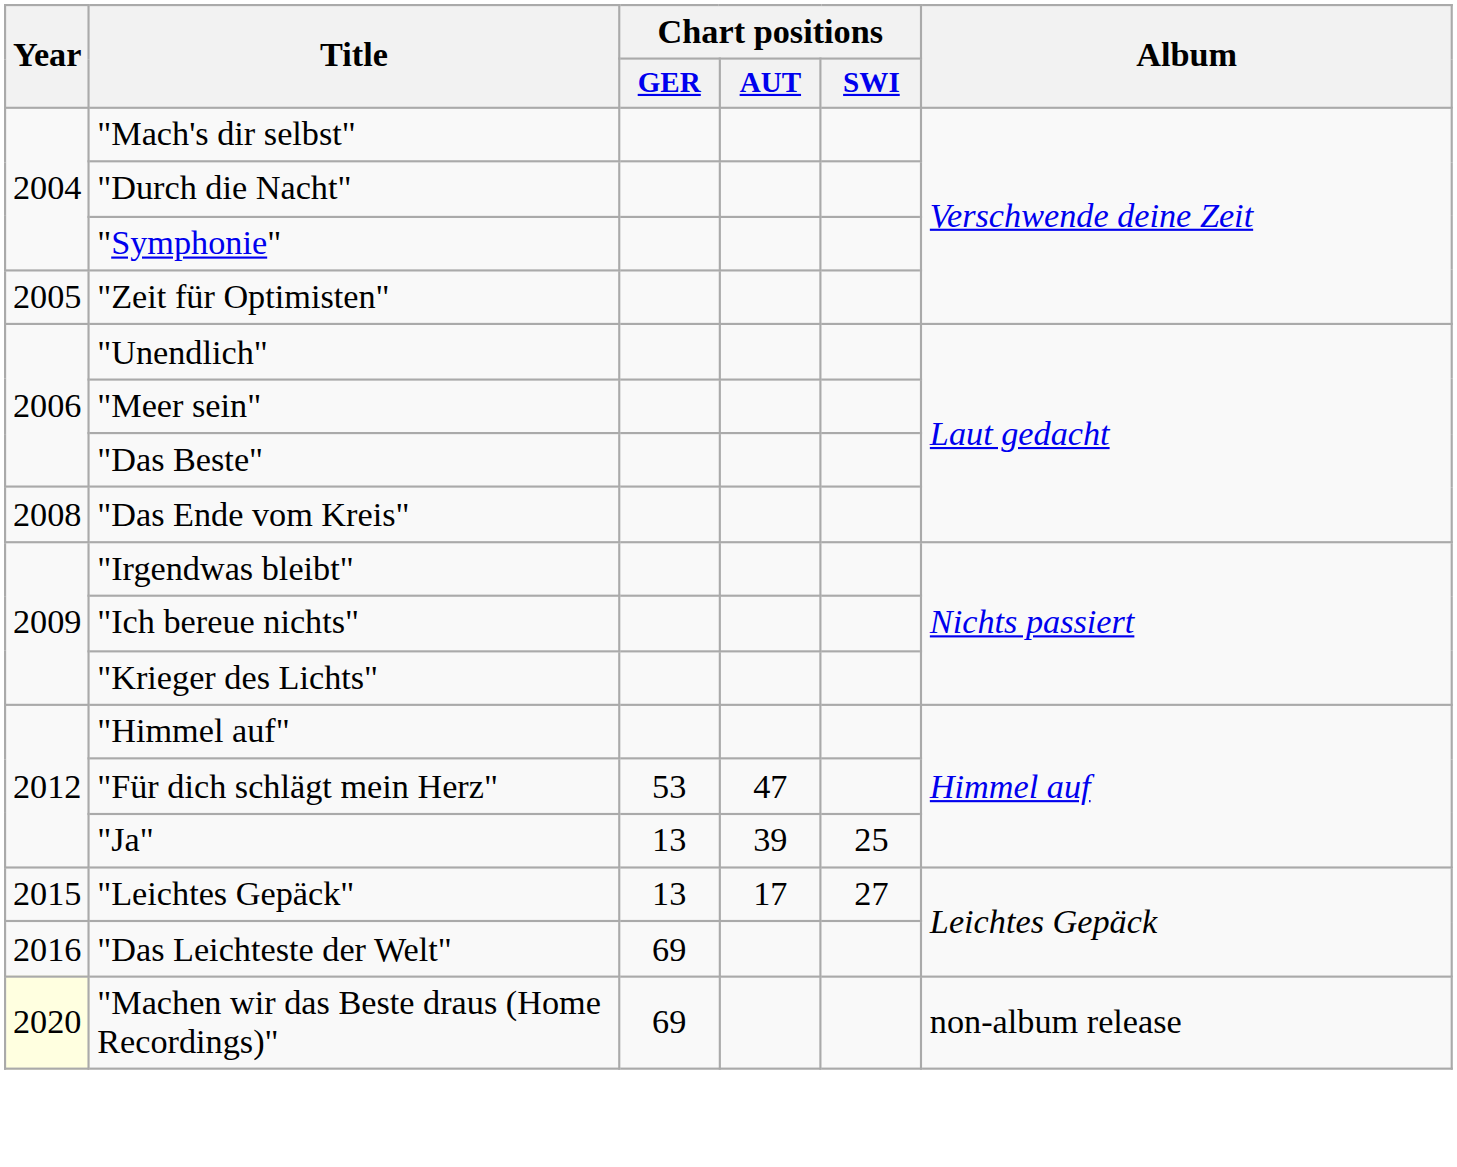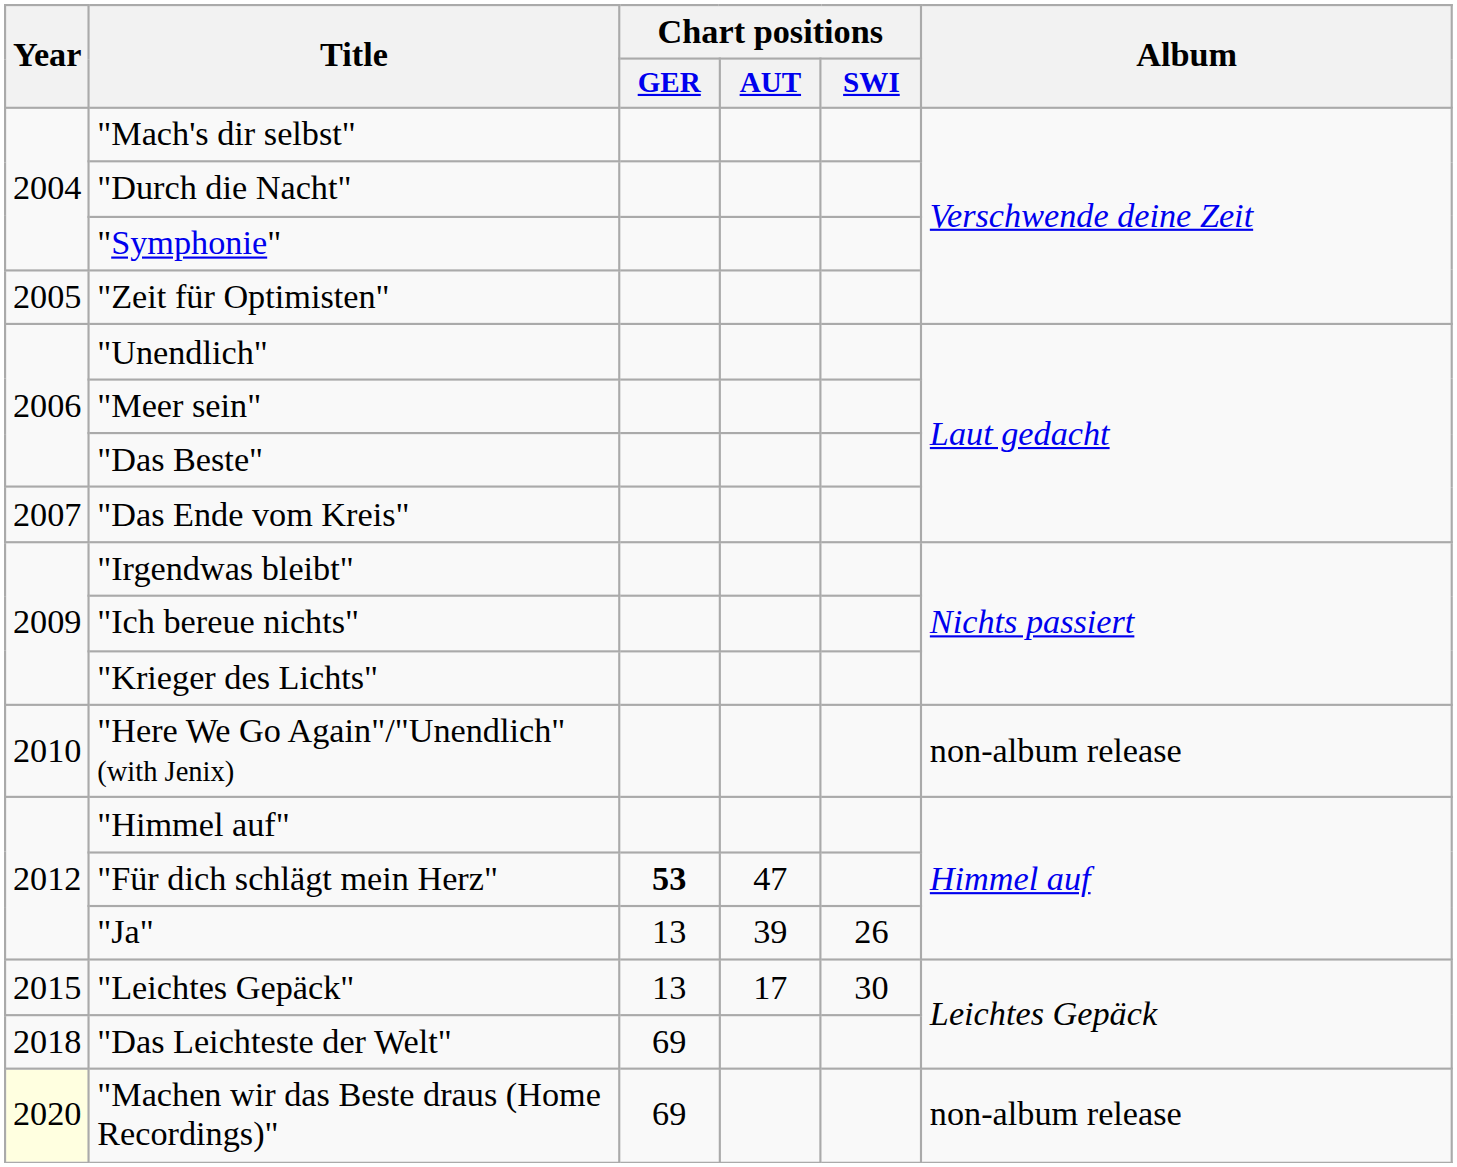"Das Ende vom Kreis" | Year: 2008 -> 2007
+ row: 2010 | "Here We Go Again"/"Unendlich" (with Jenix) | non-album release
"Für dich schlägt mein Herz" | Chart positions / GER: normal -> bold
"Ja" | Chart positions / SWI: 25 -> 26
"Leichtes Gepäck" | Chart positions / SWI: 27 -> 30
"Das Leichteste der Welt" | Year: 2016 -> 2018
